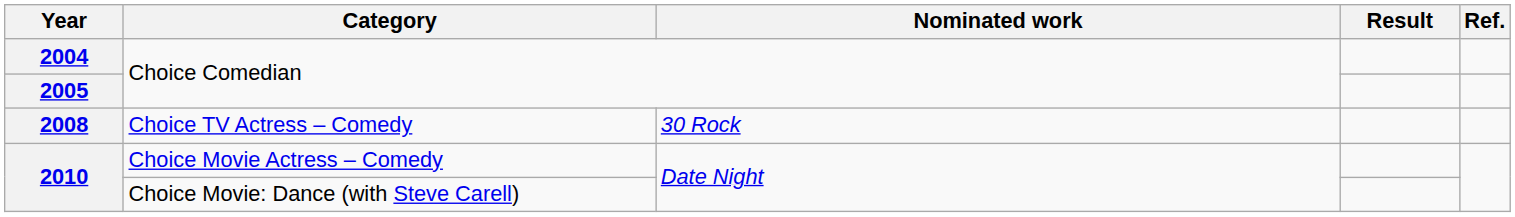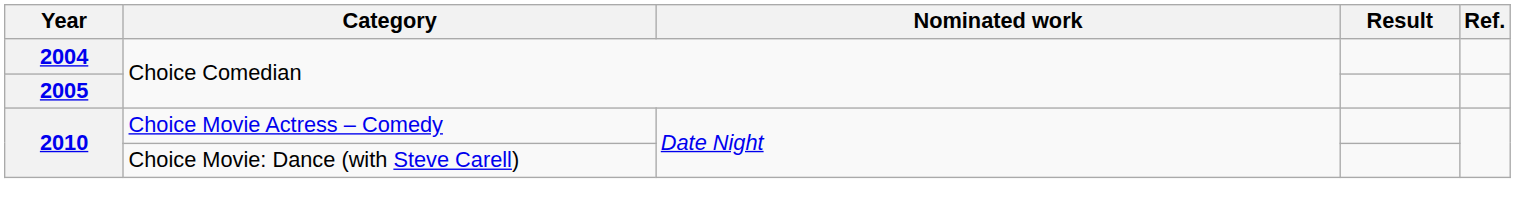- row: 2008 | Choice TV Actress – Comedy | 30 Rock
